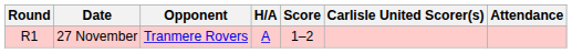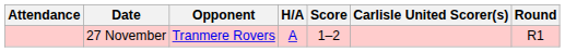columns swapped: Round <-> Attendance
